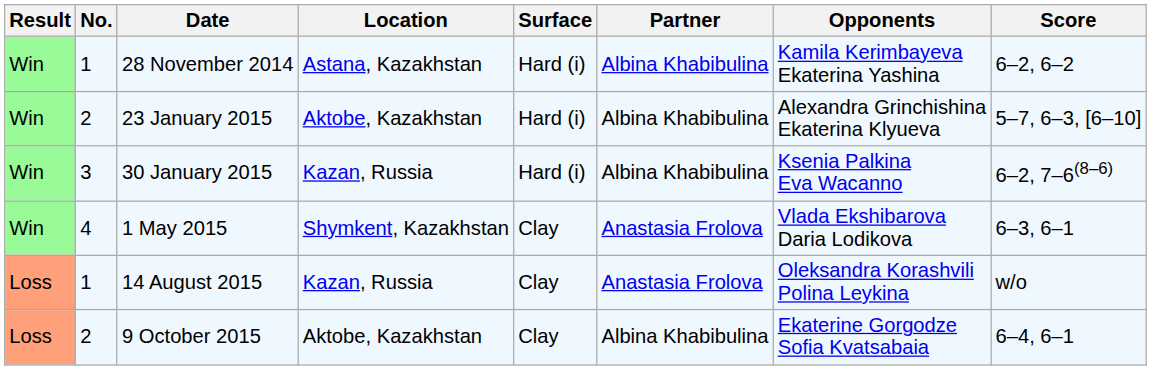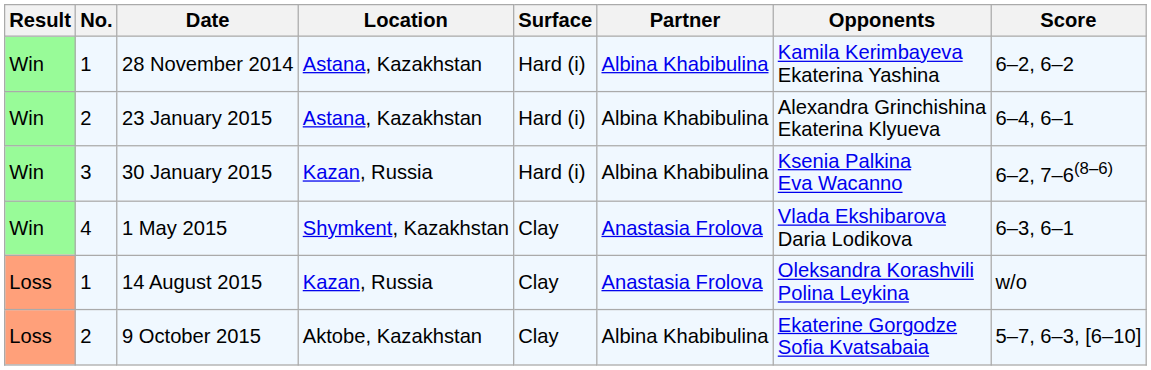23 January 2015 | Location: Aktobe, Kazakhstan -> Astana, Kazakhstan
23 January 2015 | Score: 5–7, 6–3, [6–10] -> 6–4, 6–1
9 October 2015 | Score: 6–4, 6–1 -> 5–7, 6–3, [6–10]
